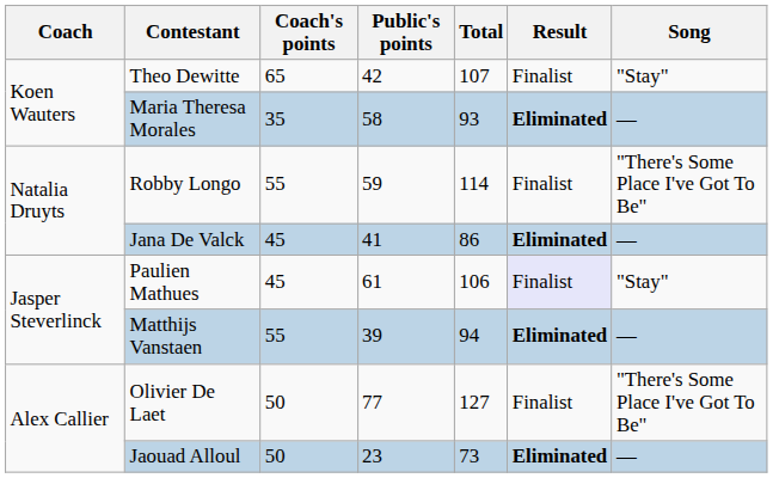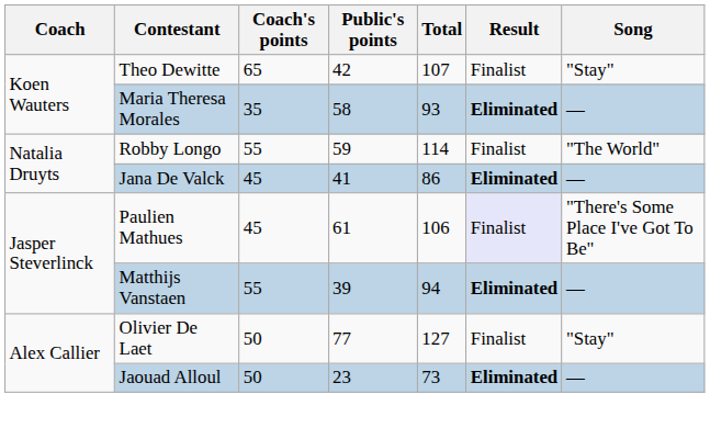Robby Longo | Song: "There's Some Place I've Got To Be" -> "The World"
Paulien Mathues | Song: "Stay" -> "There's Some Place I've Got To Be"
Olivier De Laet | Song: "There's Some Place I've Got To Be" -> "Stay"
